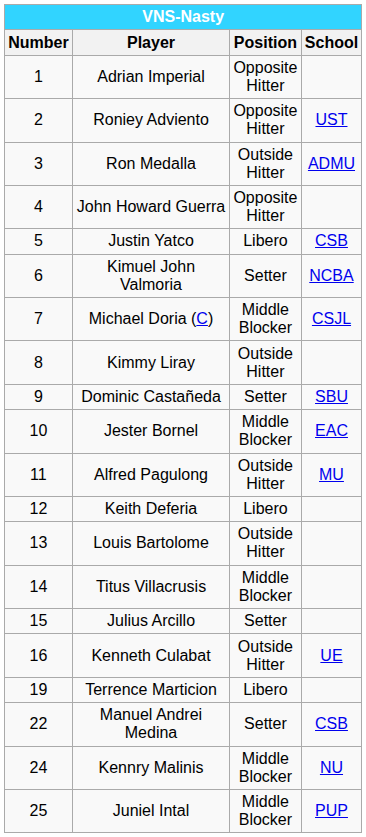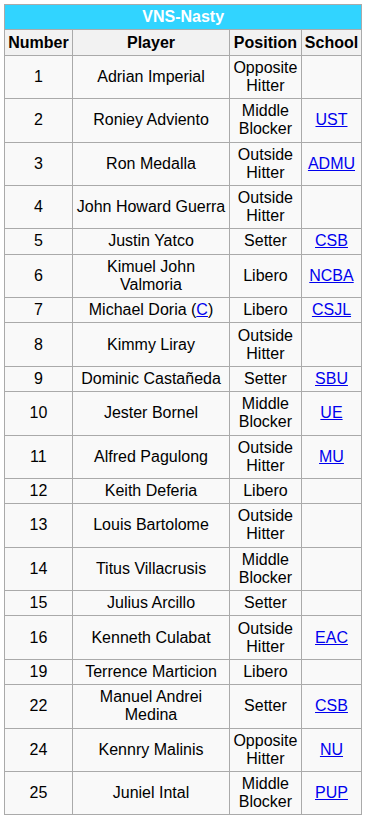Roniey Adviento | Position: Opposite Hitter -> Middle Blocker
John Howard Guerra | Position: Opposite Hitter -> Outside Hitter
Justin Yatco | Position: Libero -> Setter
Kimuel John Valmoria | Position: Setter -> Libero
Michael Doria (C) | Position: Middle Blocker -> Libero
Jester Bornel | School: EAC -> UE
Kenneth Culabat | School: UE -> EAC
Kennry Malinis | Position: Middle Blocker -> Opposite Hitter
